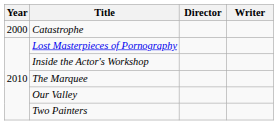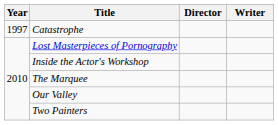Catastrophe | Year: 2000 -> 1997
